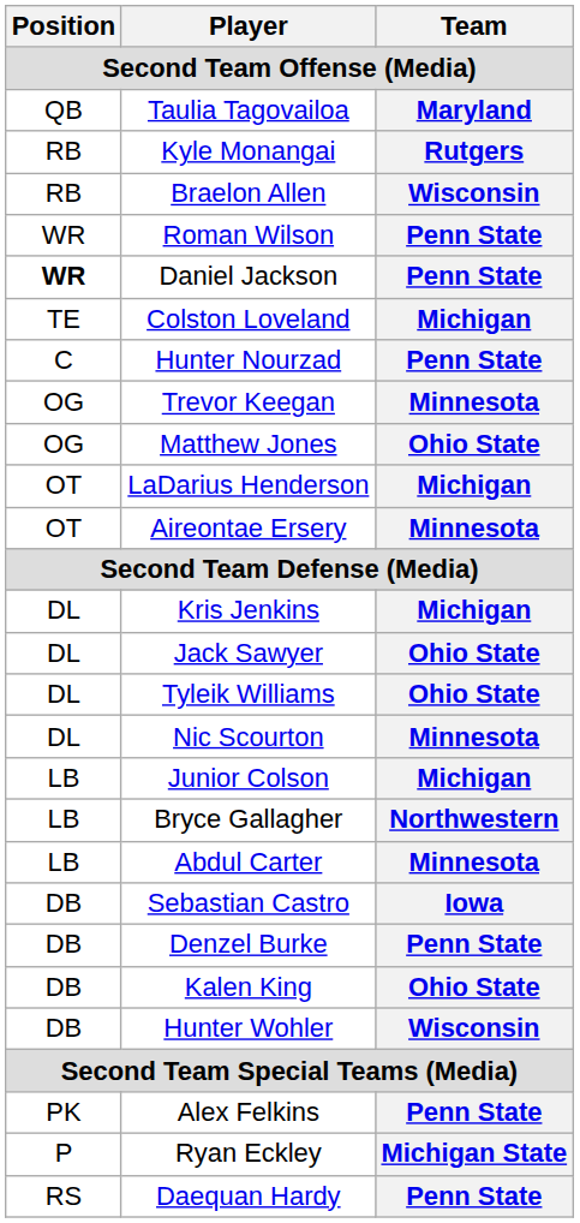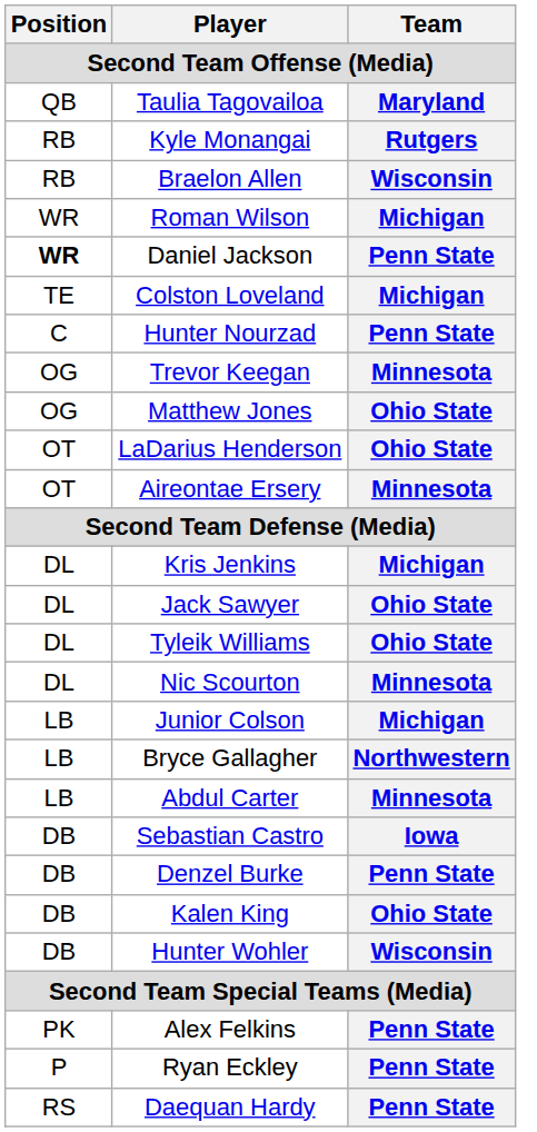Roman Wilson | Team: Penn State -> Michigan
LaDarius Henderson | Team: Michigan -> Ohio State
Ryan Eckley | Team: Michigan State -> Penn State
